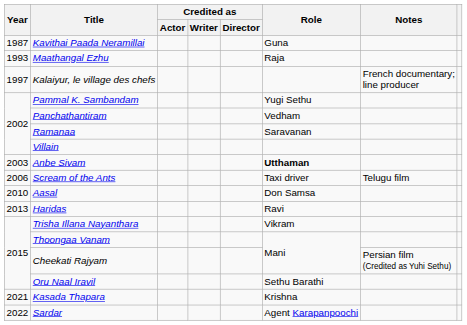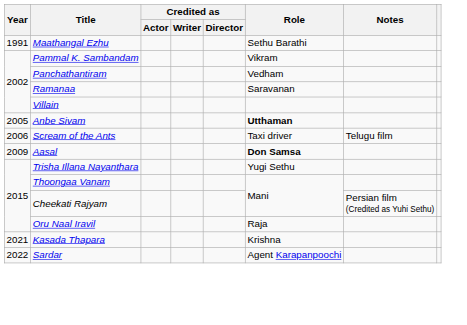- row: 1987 | Kavithai Paada Neramillai | Guna
Maathangal Ezhu | Year: 1993 -> 1991
Maathangal Ezhu | Role: Raja -> Sethu Barathi
- row: 1997 | Kalaiyur, le village des chefs | French documentary; line producer
Pammal K. Sambandam | Role: Yugi Sethu -> Vikram
Anbe Sivam | Year: 2003 -> 2005
Aasal | Year: 2010 -> 2009
Aasal | Role: normal -> bold
- row: 2013 | Haridas | Ravi
Trisha Illana Nayanthara | Role: Vikram -> Yugi Sethu
Oru Naal Iravil | Role: Sethu Barathi -> Raja
